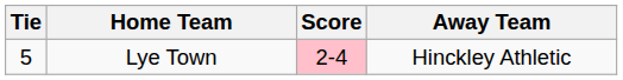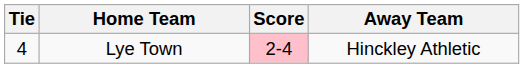Lye Town | Tie: 5 -> 4
